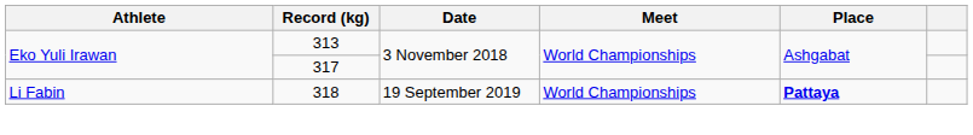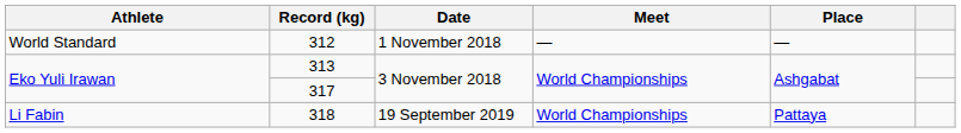+ row: World Standard | 312 | 1 November 2018 | — | —
318 | Place: bold -> normal
